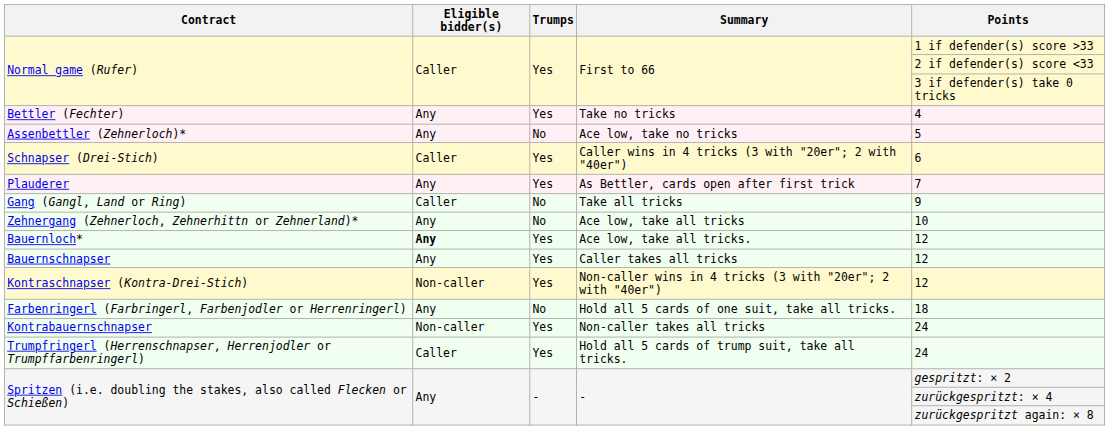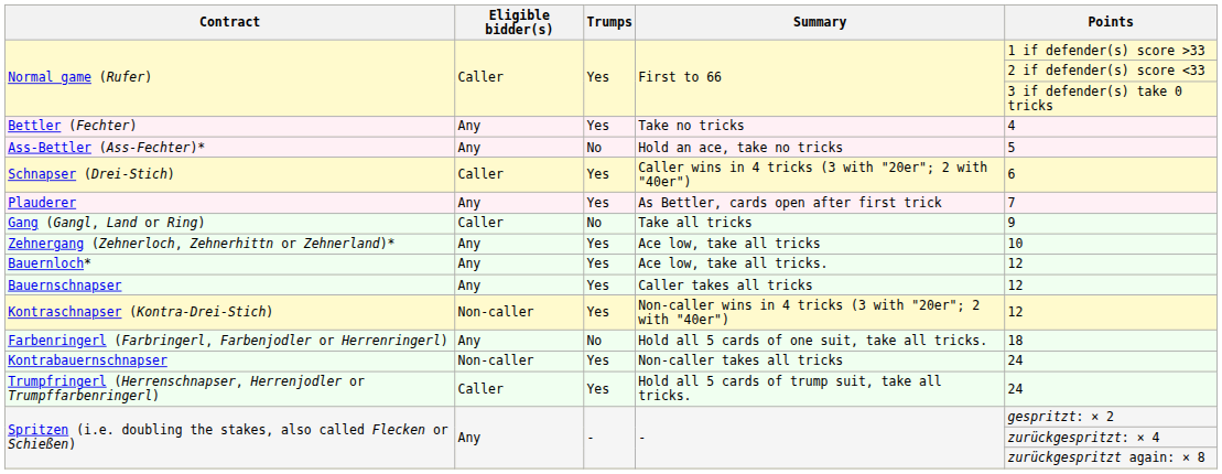- row: Assenbettler (Zehnerloch)* | Any | No | Ace low, take no tricks | 5
+ row: Ass-Bettler (Ass-Fechter)* | Any | No | Hold an ace, take no tricks | 5
Zehnergang (Zehnerloch, Zehnerhittn or Zehnerland)* | Trumps: No -> Yes
Bauernloch* | Eligible bidder(s): bold -> normal
